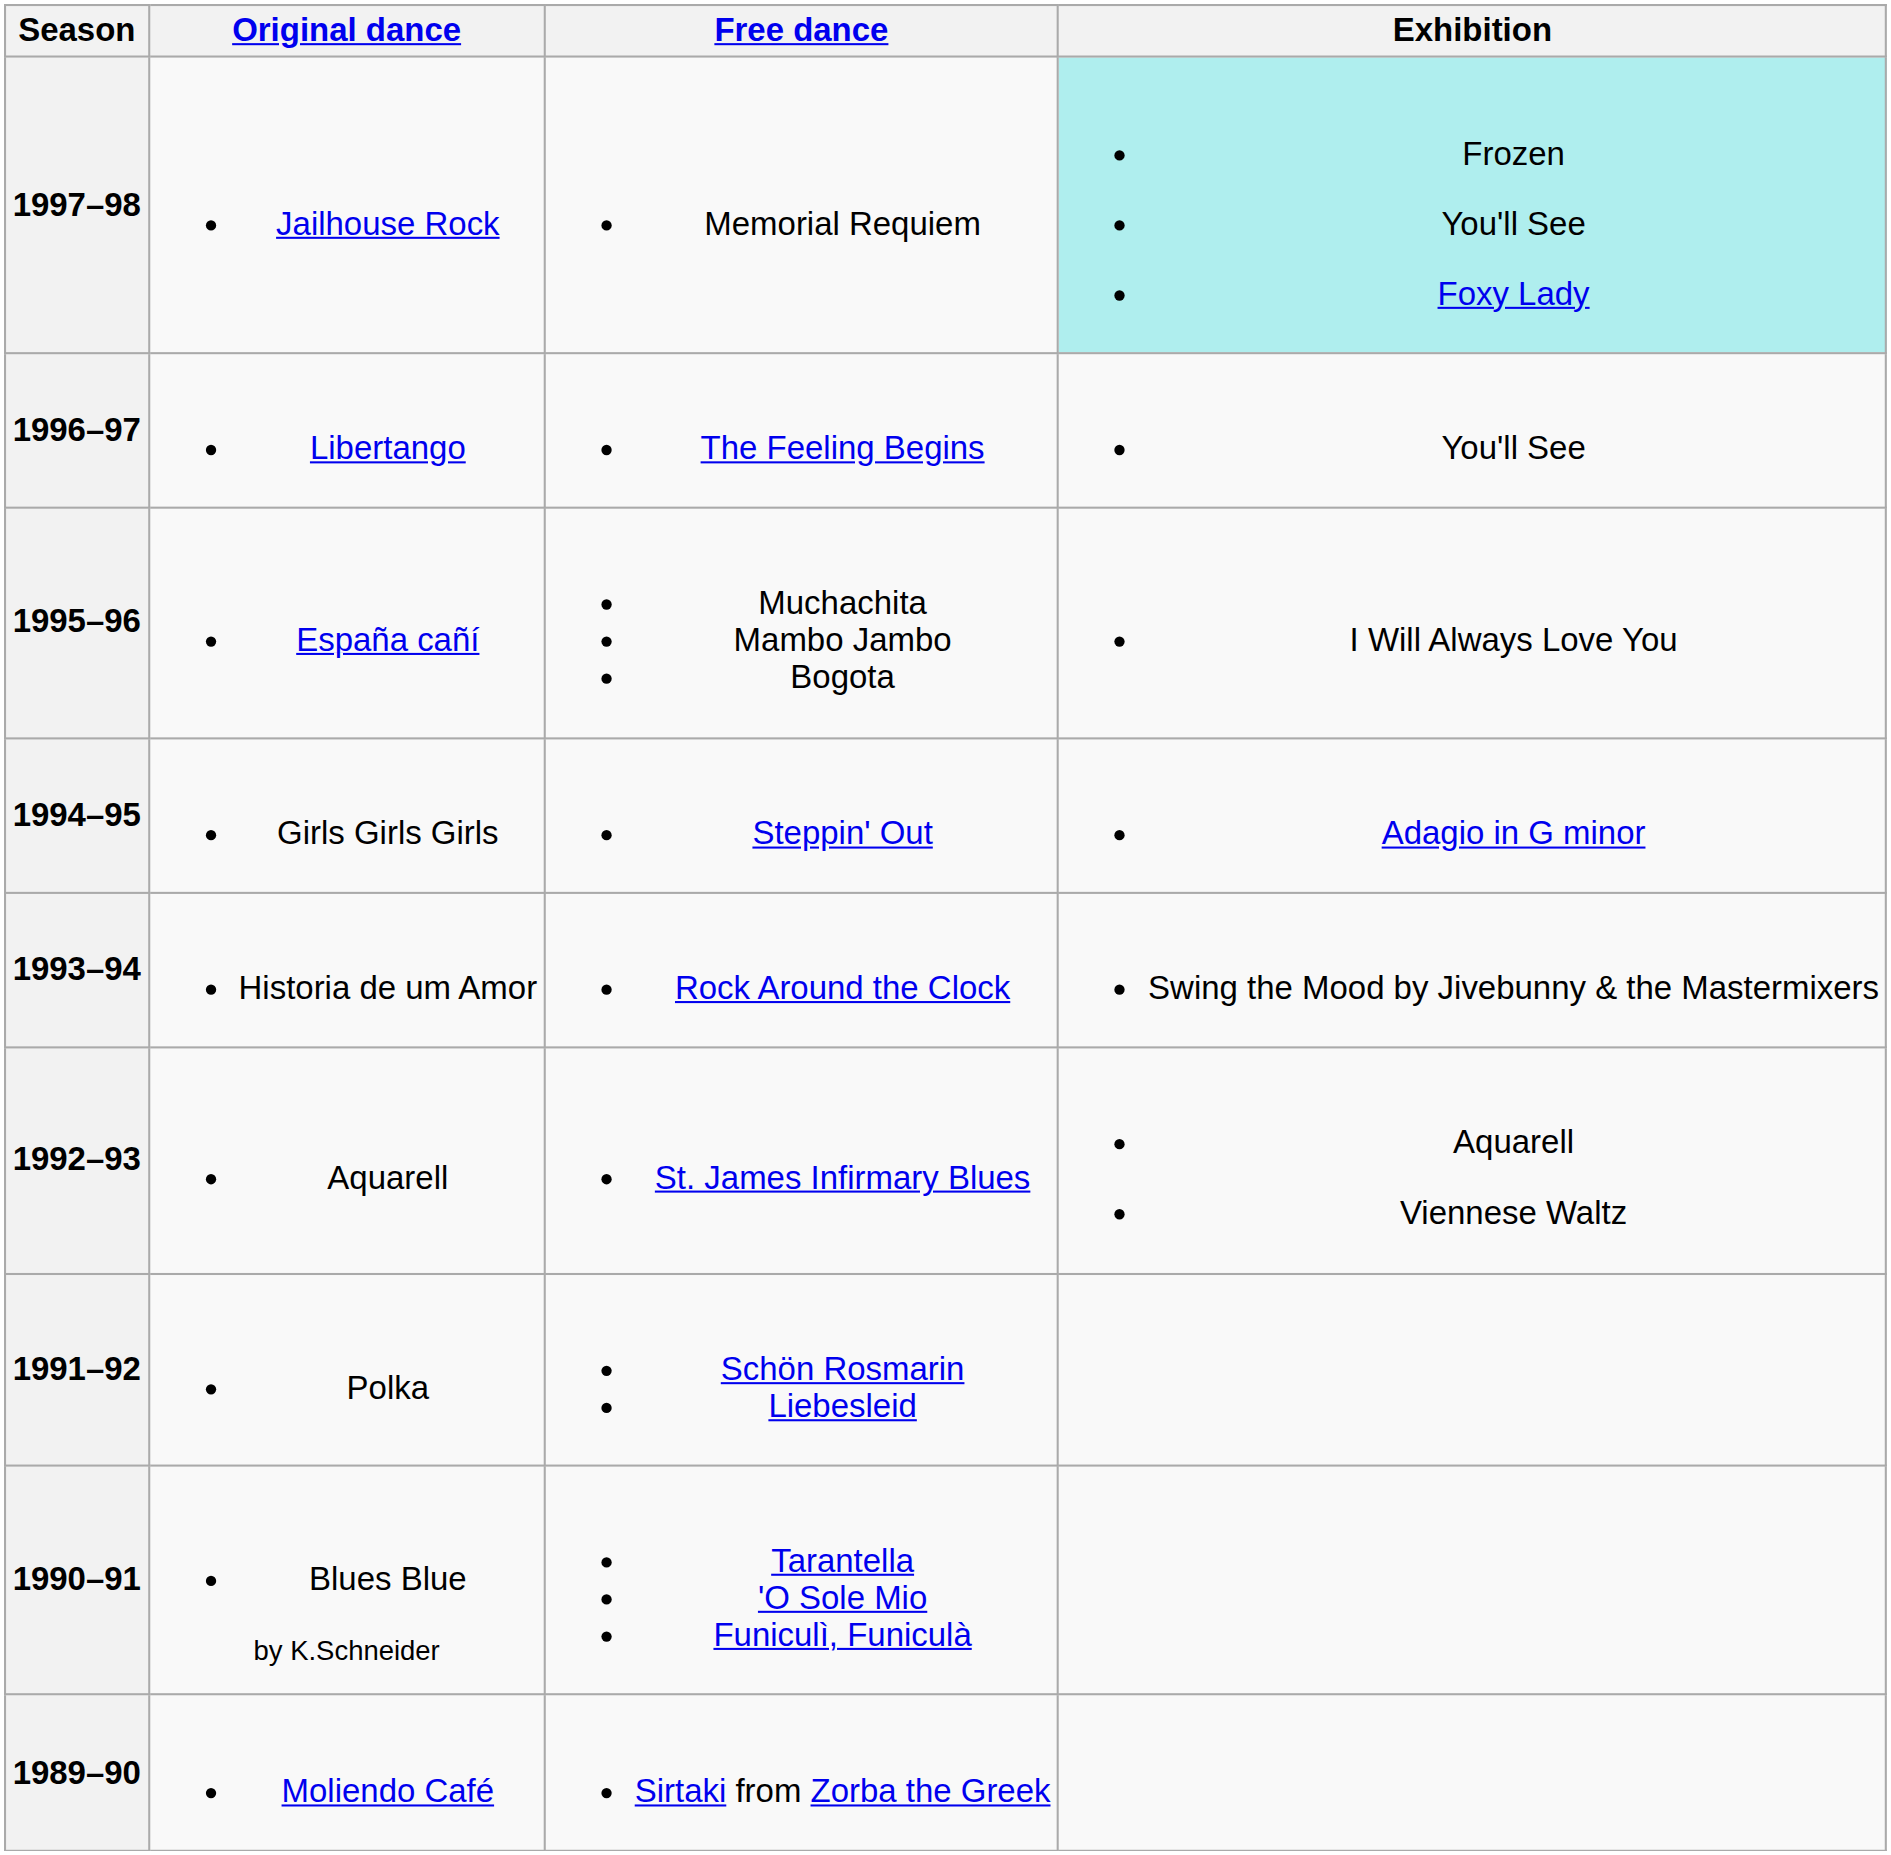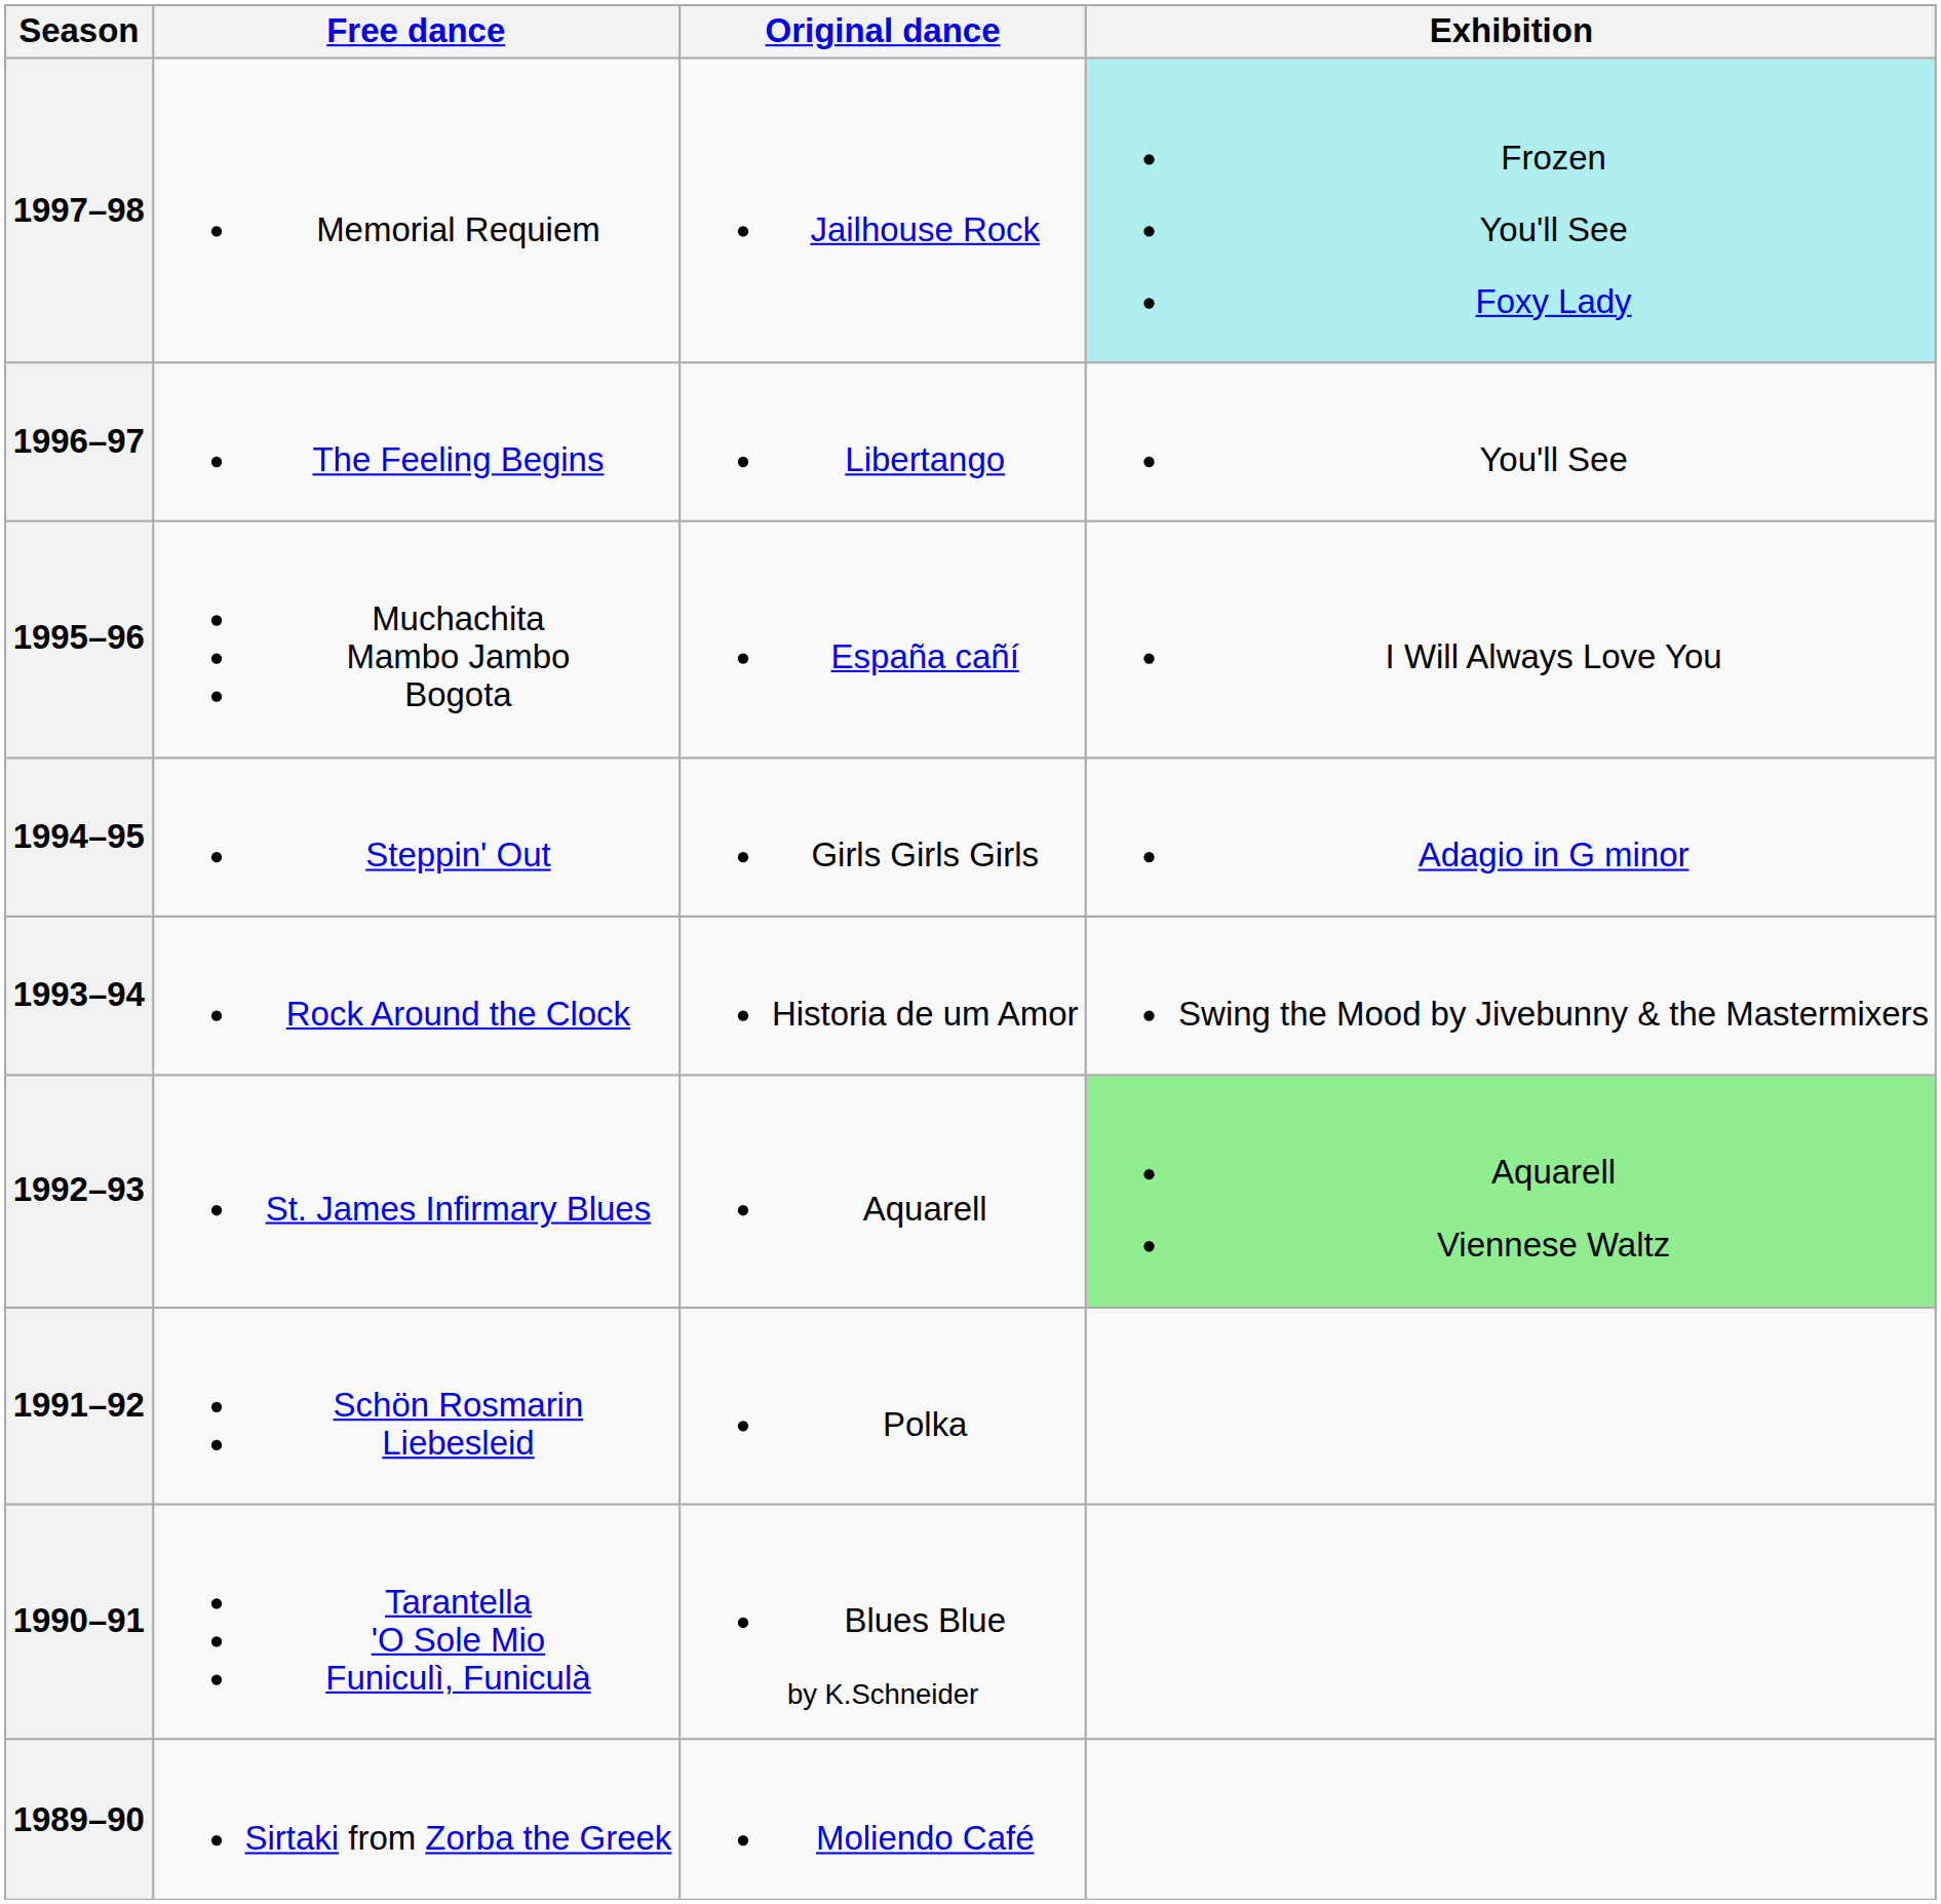columns swapped: Original dance <-> Free dance
1992–93 | Exhibition: no background -> lightgreen background
